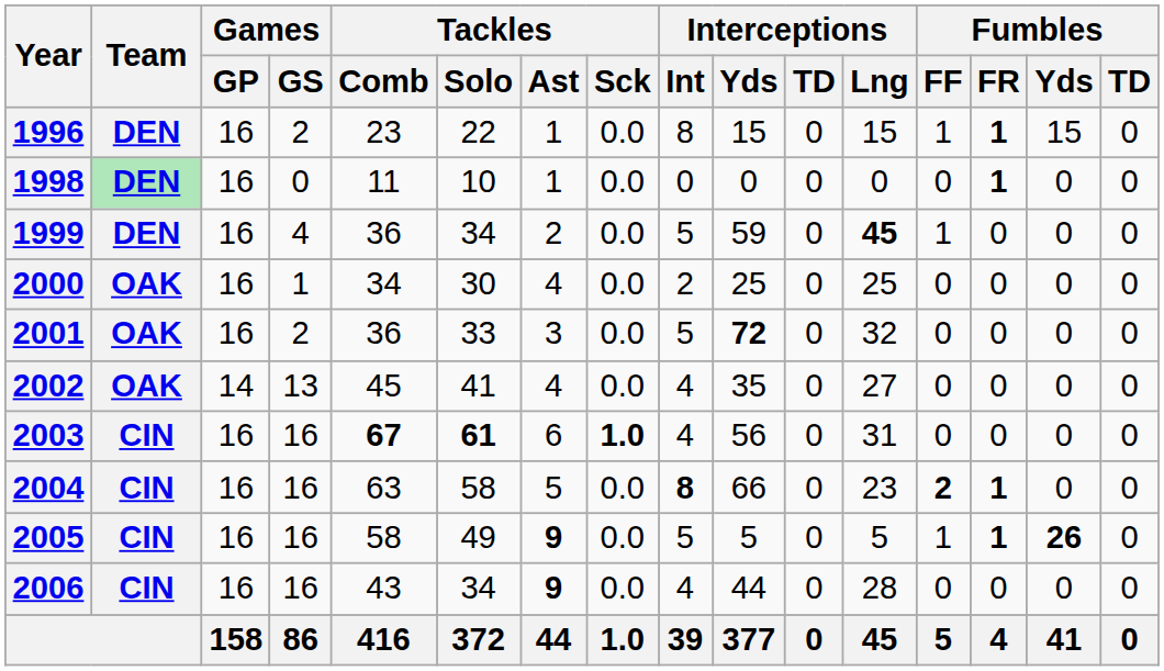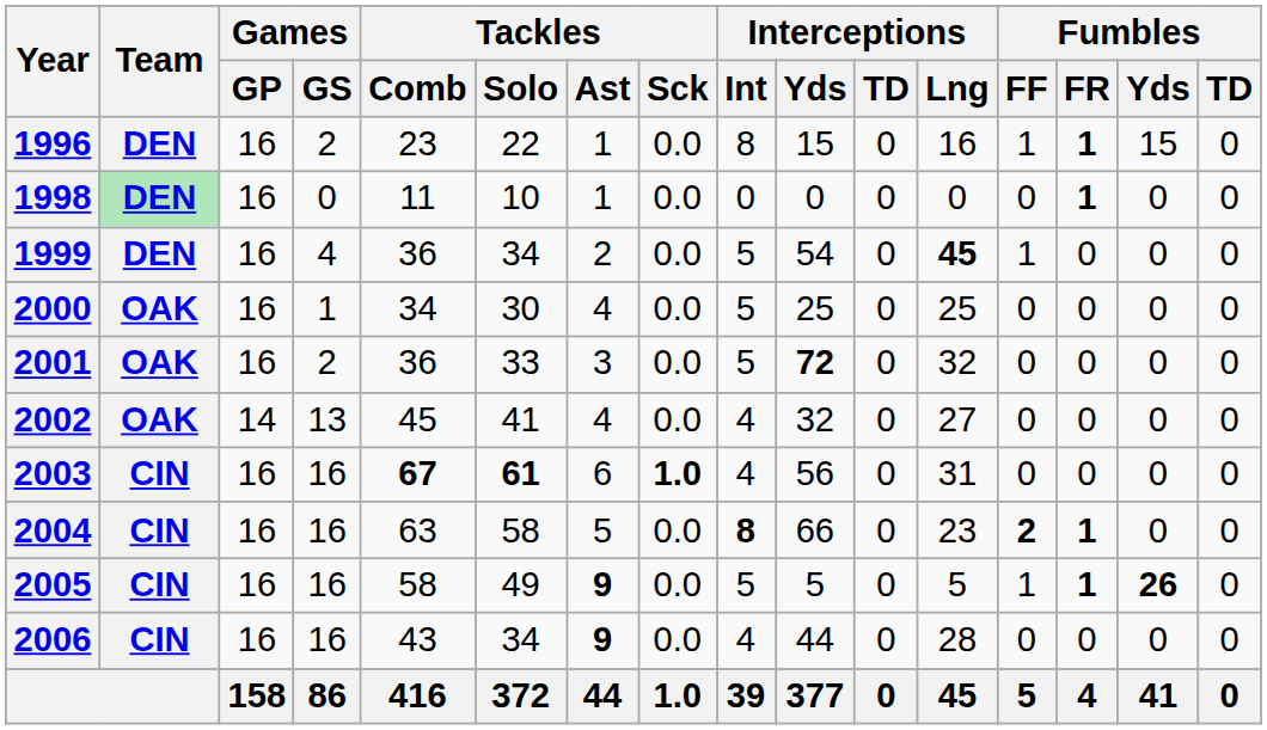1996 | Interceptions / Lng: 15 -> 16
1999 | Interceptions / Yds: 59 -> 54
2000 | Interceptions / Int: 2 -> 5
2002 | Interceptions / Yds: 35 -> 32
